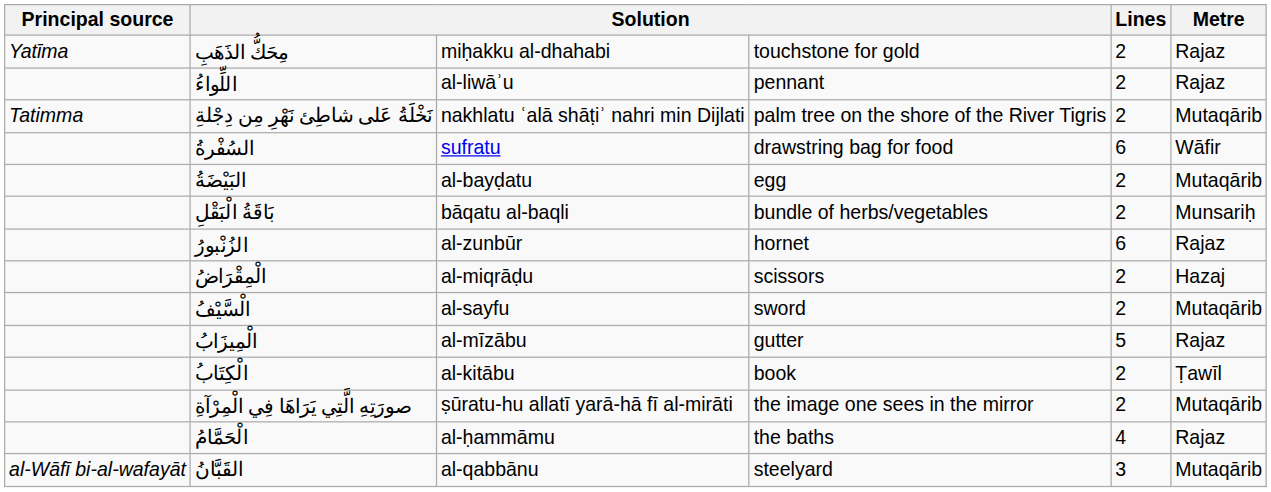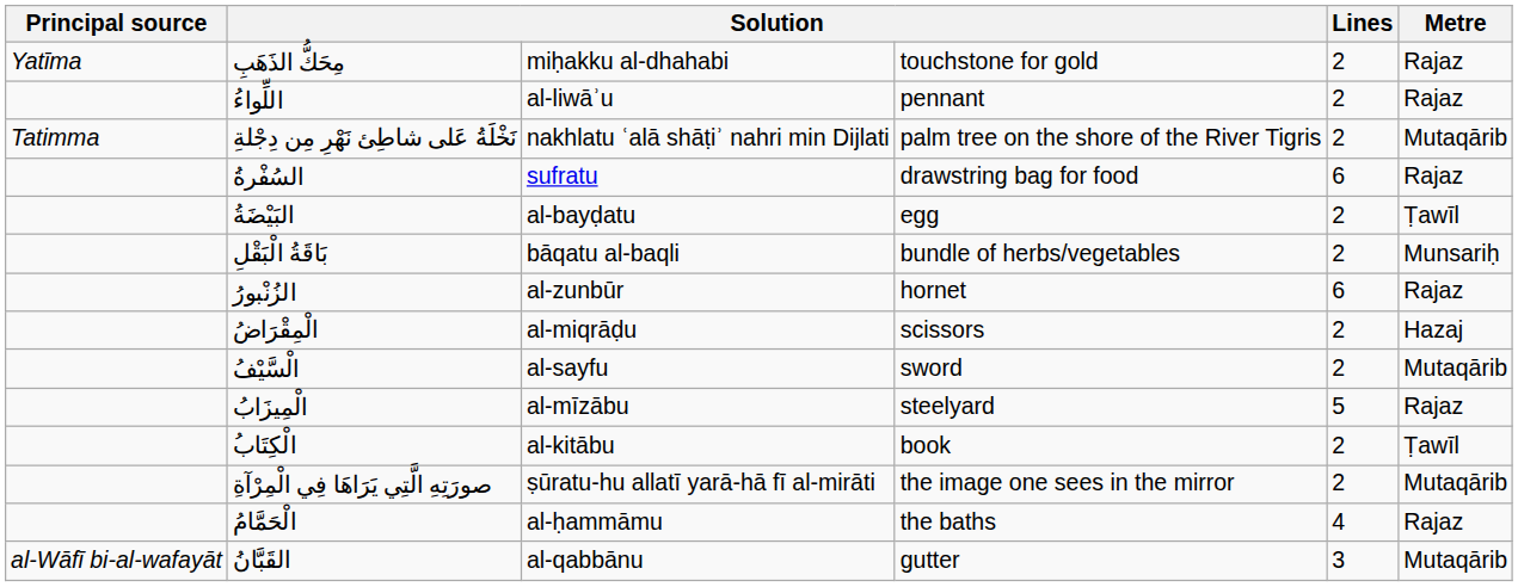السُفْرةُ | Metre: Wāfir -> Rajaz
البَيْضَةُ | Metre: Mutaqārib -> Ṭawīl
الْمِيزَابُ | column 4: gutter -> steelyard
القَبَّانُ | column 4: steelyard -> gutter
